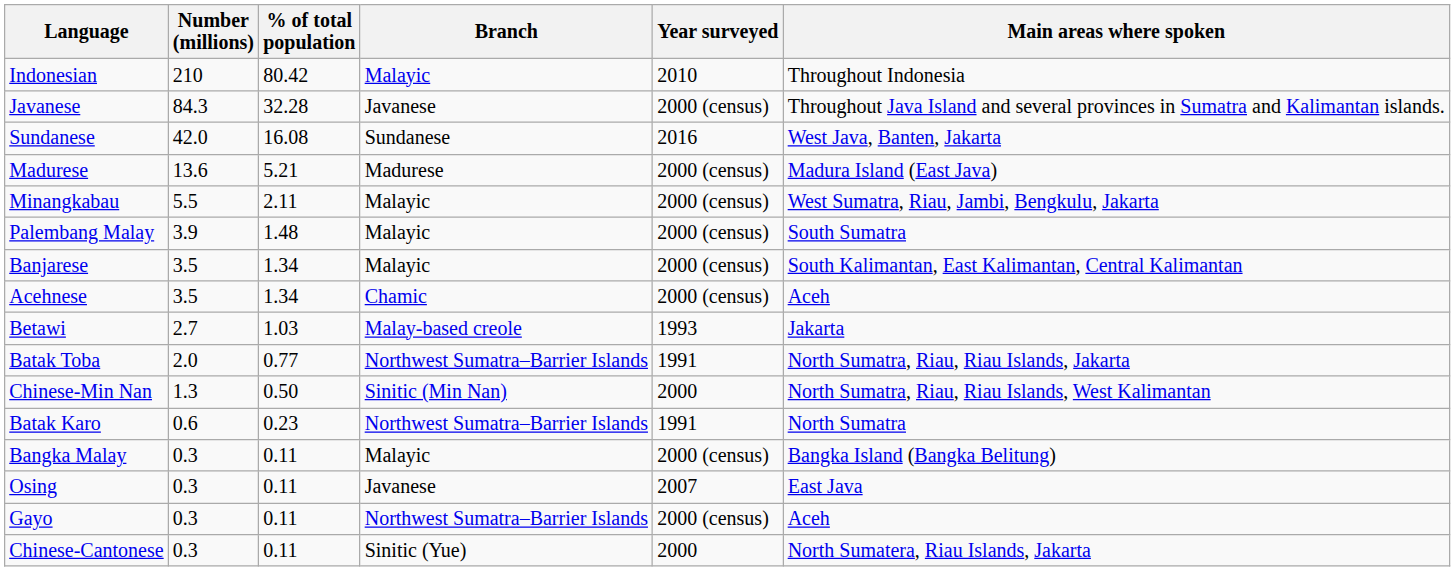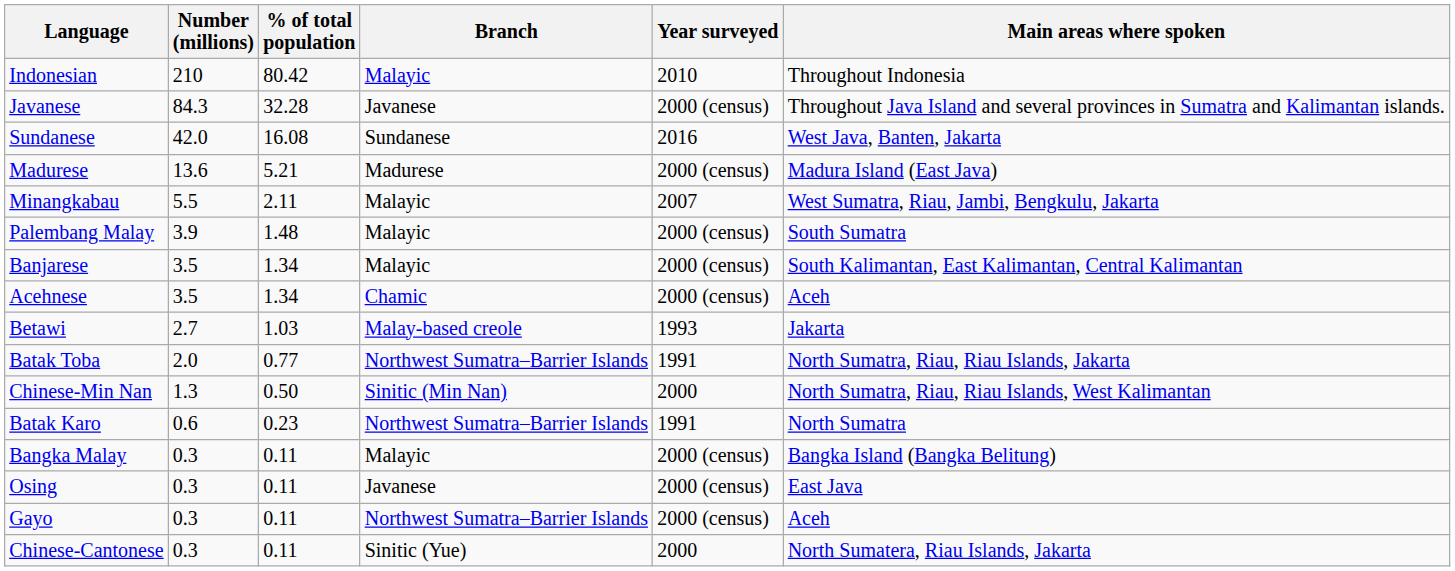Minangkabau | Year surveyed: 2000 (census) -> 2007
Osing | Year surveyed: 2007 -> 2000 (census)
